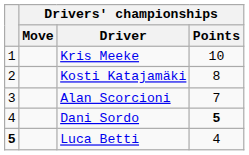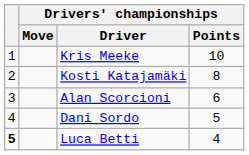Alan Scorcioni | Drivers' championships / Points: 7 -> 6
Dani Sordo | Drivers' championships / Points: bold -> normal
